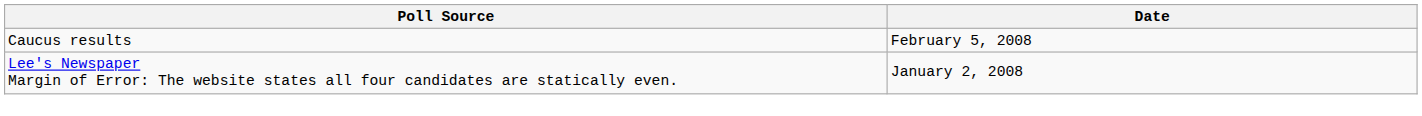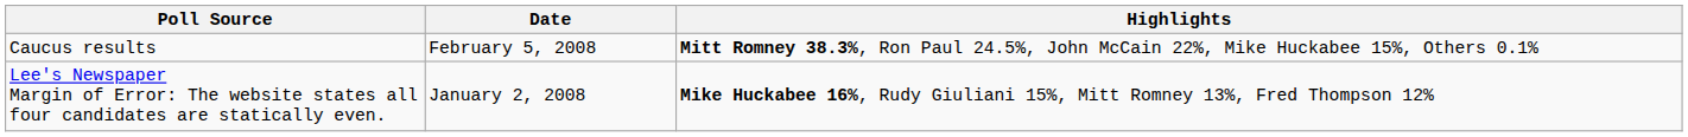+ column: Highlights | Mitt Romney 38.3%, Ron Paul 24.5%, John McCain 22%, Mike Huckabee 15%, Others 0.1% | Mike Huckabee 16%, Rudy Giuliani 15%, Mitt Romney 13%, Fred Thompson 12%
